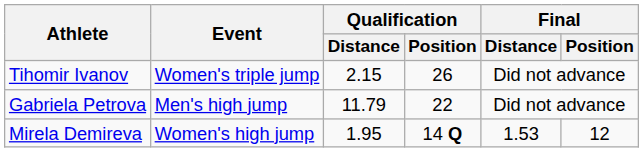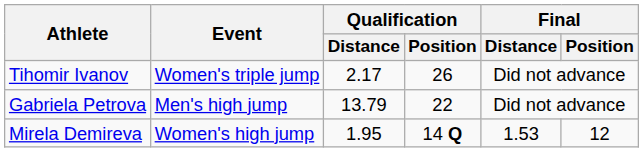Tihomir Ivanov | Qualification / Distance: 2.15 -> 2.17
Gabriela Petrova | Qualification / Distance: 11.79 -> 13.79
